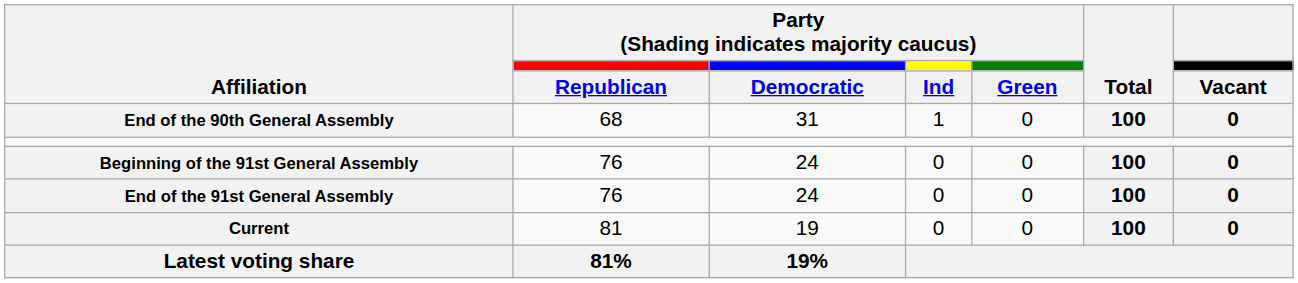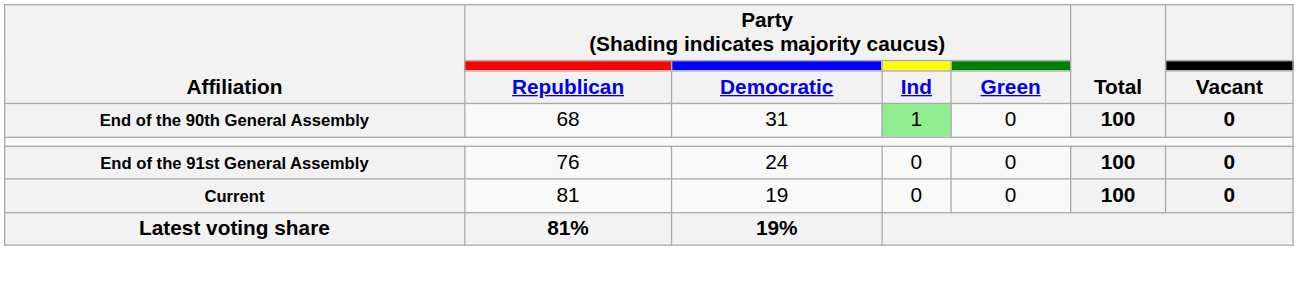End of the 90th General Assembly | column 4: no background -> lightgreen background
- row: Beginning of the 91st General Assembly | 76 | 24 | 0 | 0 | 100 | 0
